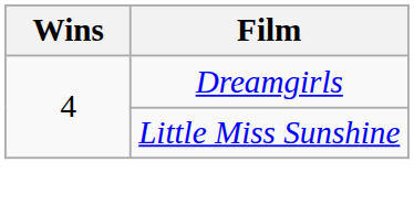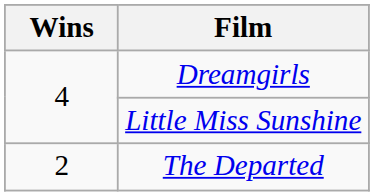+ row: 2 | The Departed
